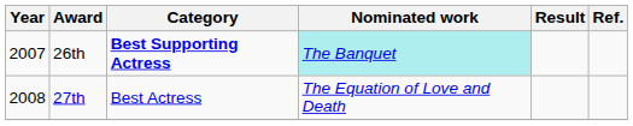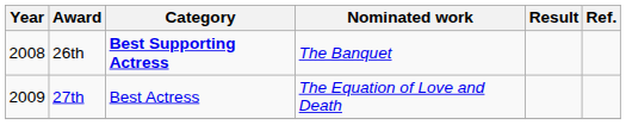26th | Year: 2007 -> 2008
26th | Nominated work: paleturquoise background -> no background
27th | Year: 2008 -> 2009
